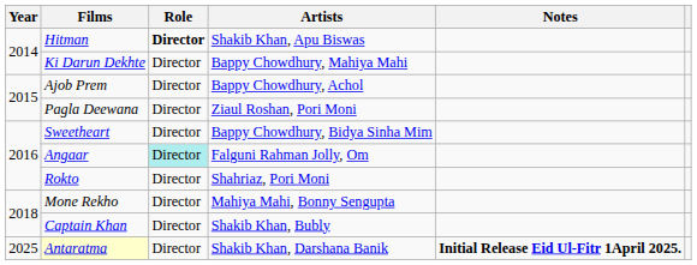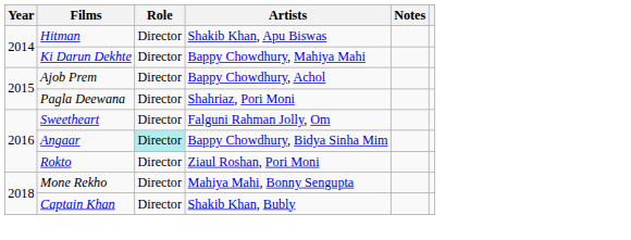Hitman | Role: bold -> normal
Pagla Deewana | Artists: Ziaul Roshan, Pori Moni -> Shahriaz, Pori Moni
Sweetheart | Artists: Bappy Chowdhury, Bidya Sinha Mim -> Falguni Rahman Jolly, Om
Angaar | Artists: Falguni Rahman Jolly, Om -> Bappy Chowdhury, Bidya Sinha Mim
Rokto | Artists: Shahriaz, Pori Moni -> Ziaul Roshan, Pori Moni
- row: 2025 | Antaratma | Director | Shakib Khan, Darshana Banik | Initial Release Eid Ul-Fitr 1April 2025.
